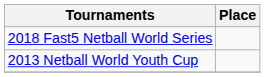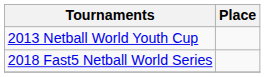rows swapped: 2013 Netball World Youth Cup <-> 2018 Fast5 Netball World Series
